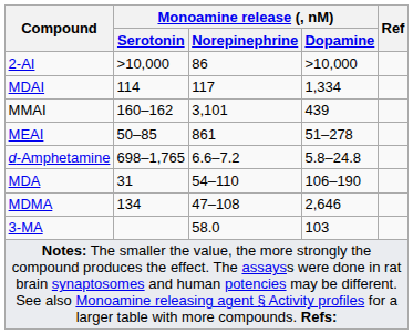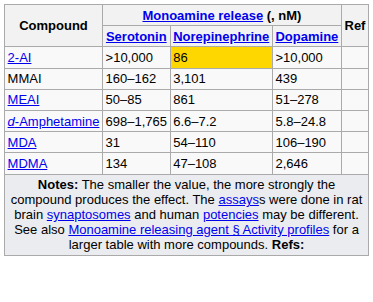2-AI | Monoamine release (, nM) / Norepinephrine: no background -> gold background
- row: MDAI | 114 | 117 | 1,334
- row: 3-MA | 58.0 | 103
